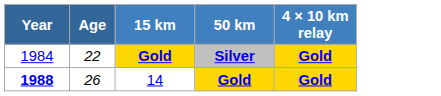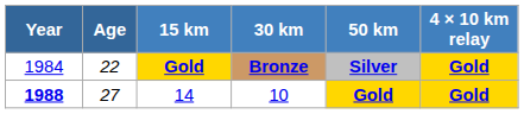+ column: 30 km | Bronze | 10
14 | Age: 26 -> 27
